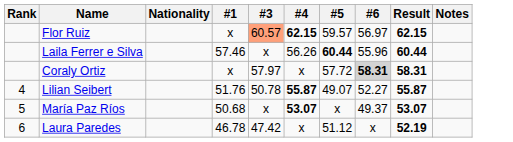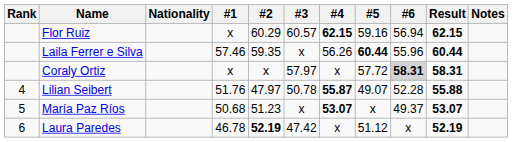+ column: #2 | 60.29 | 59.35 | x | 47.97 | 51.23 | 52.19
Flor Ruiz | #3: lightsalmon background -> no background
Flor Ruiz | #5: 59.57 -> 59.16
Flor Ruiz | #6: 56.97 -> 56.94
Lilian Seibert | #6: 52.27 -> 52.28
Lilian Seibert | Result: 55.87 -> 55.88
